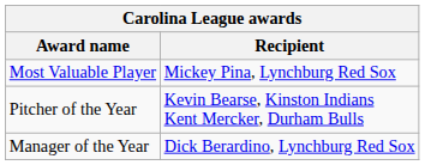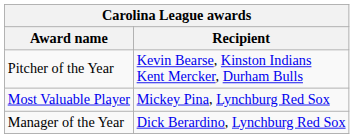rows swapped: Most Valuable Player <-> Pitcher of the Year
